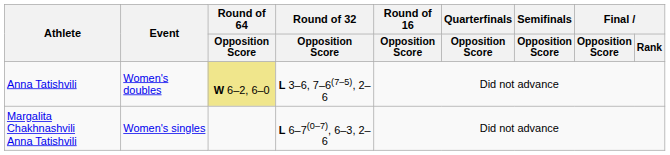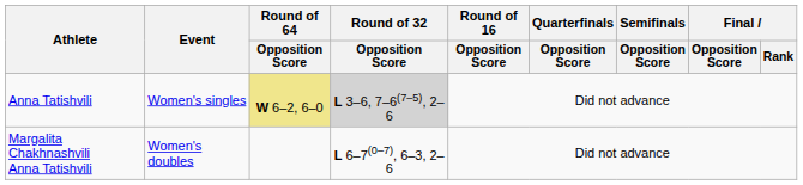Anna Tatishvili | Event: Women's doubles -> Women's singles
Anna Tatishvili | Round of 32 / Opposition Score: no background -> lightgrey background
Margalita Chakhnashvili Anna Tatishvili | Event: Women's singles -> Women's doubles
